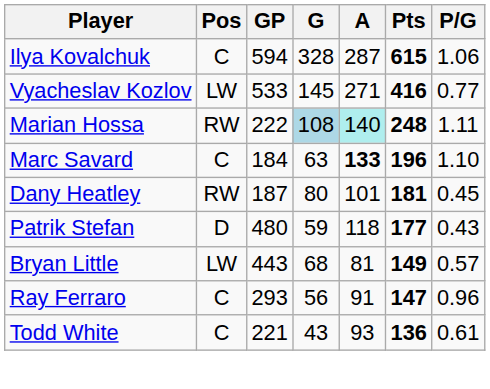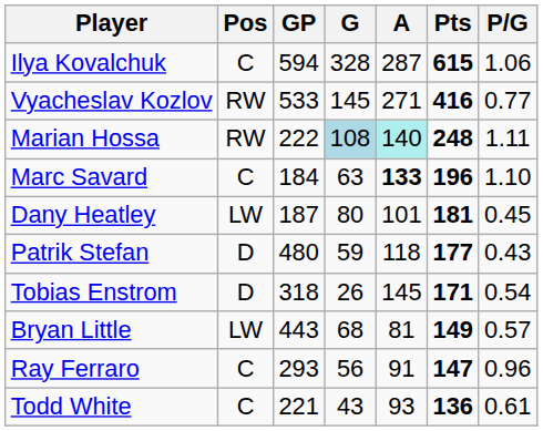Vyacheslav Kozlov | Pos: LW -> RW
Dany Heatley | Pos: RW -> LW
+ row: Tobias Enstrom | D | 318 | 26 | 145 | 171 | 0.54
